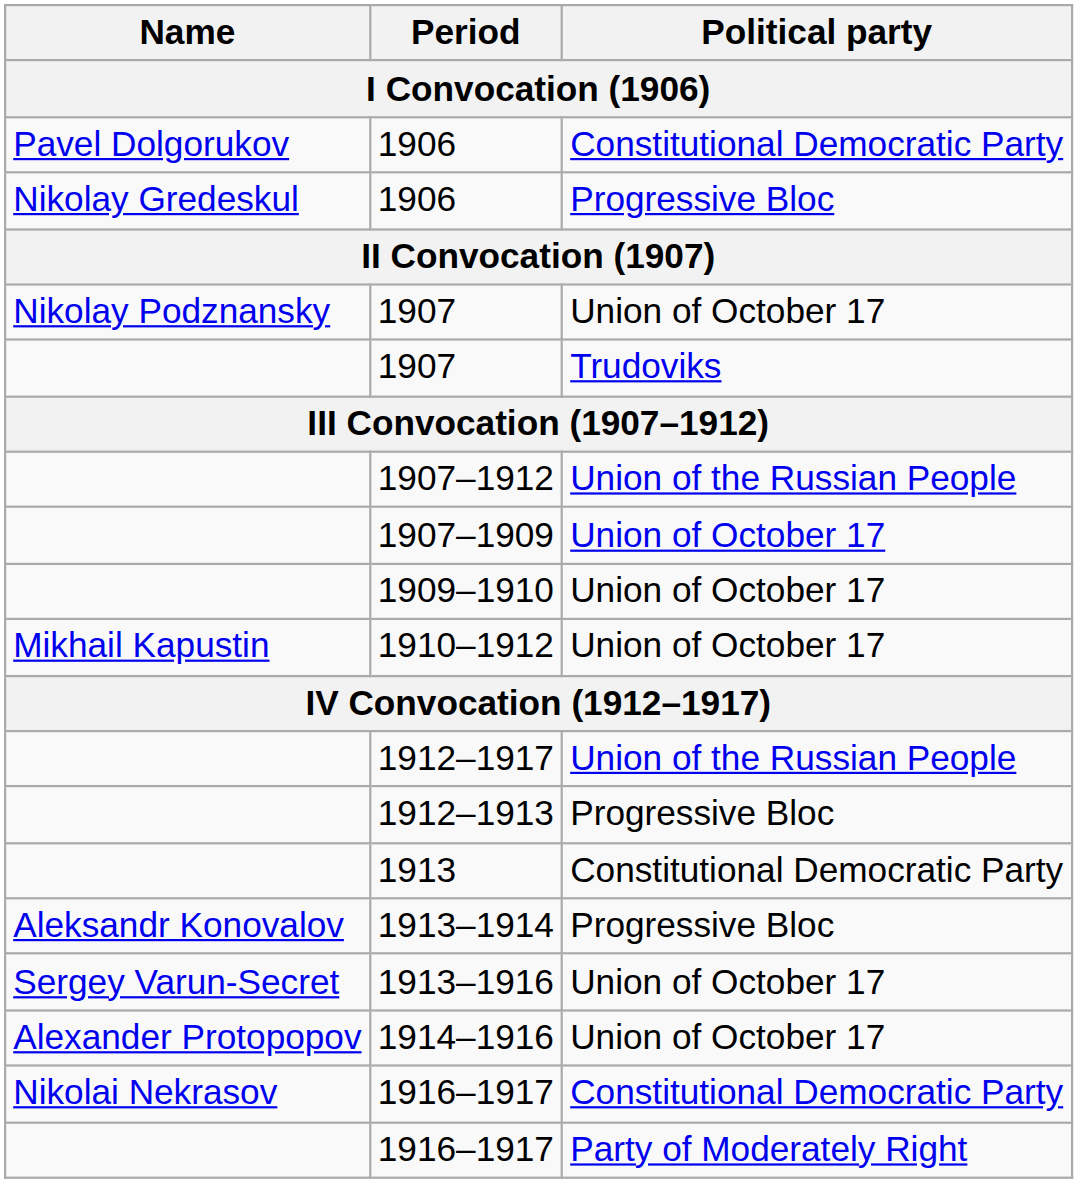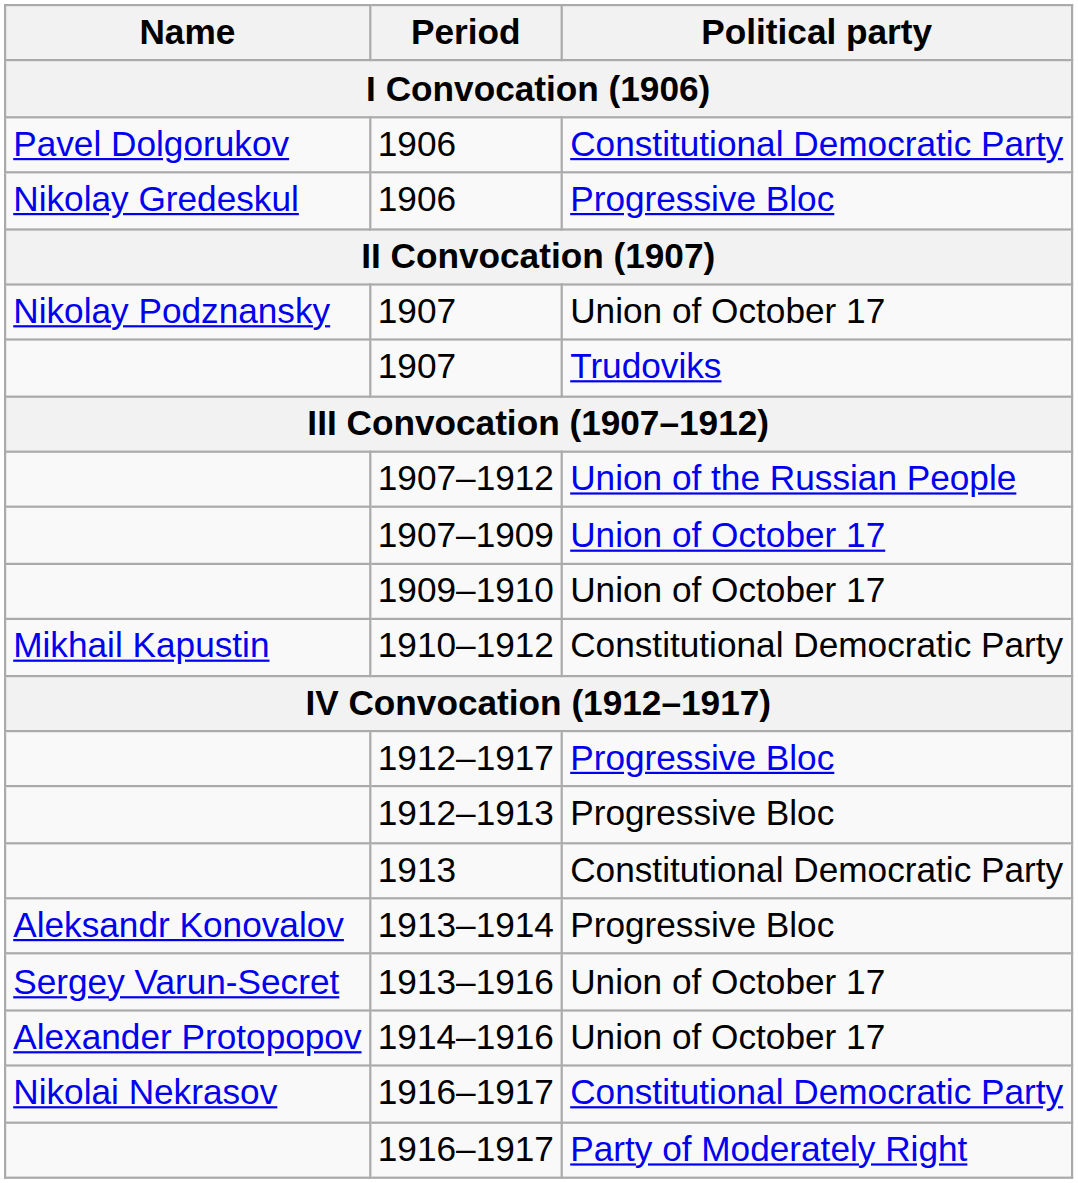1910–1912 | Political party: Union of October 17 -> Constitutional Democratic Party
1912–1917 | Political party: Union of the Russian People -> Progressive Bloc
